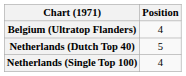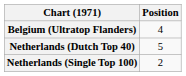Netherlands (Single Top 100) | Position: 4 -> 2
